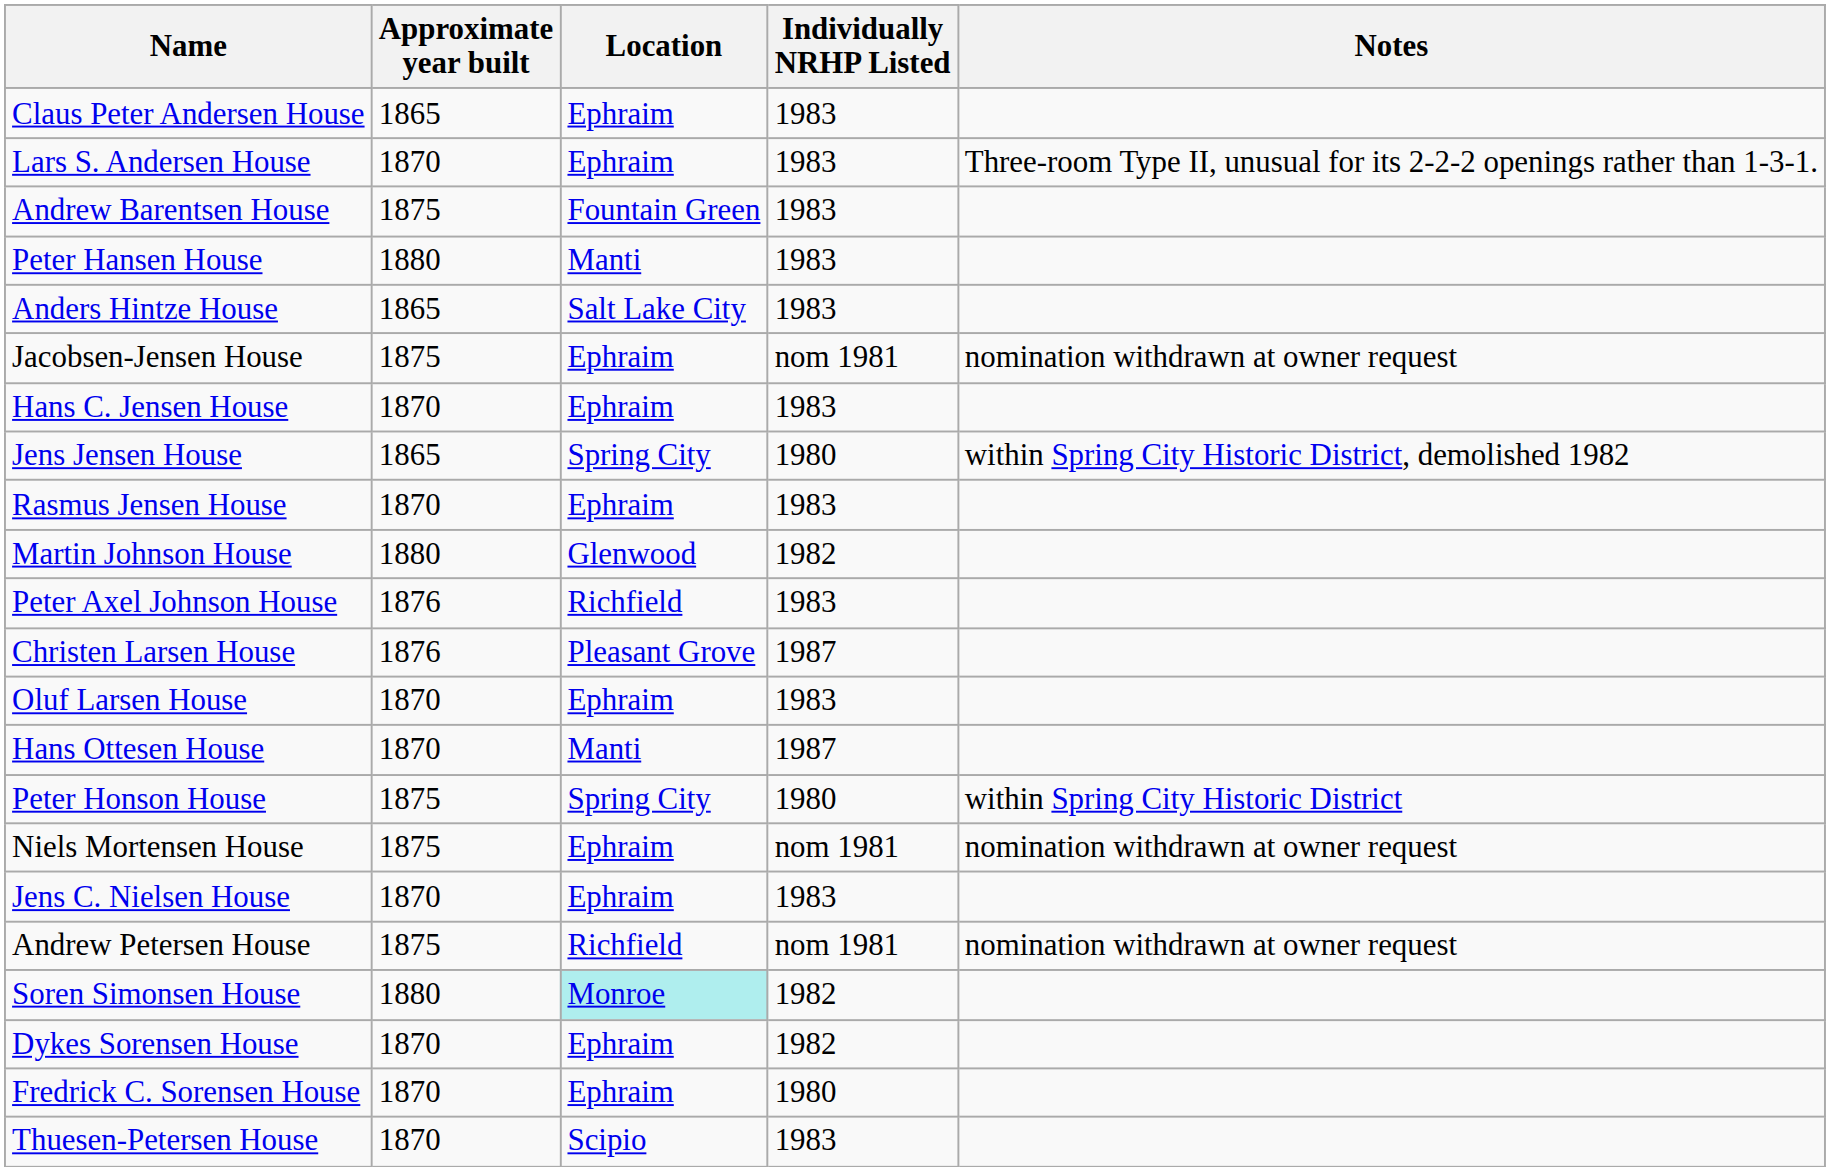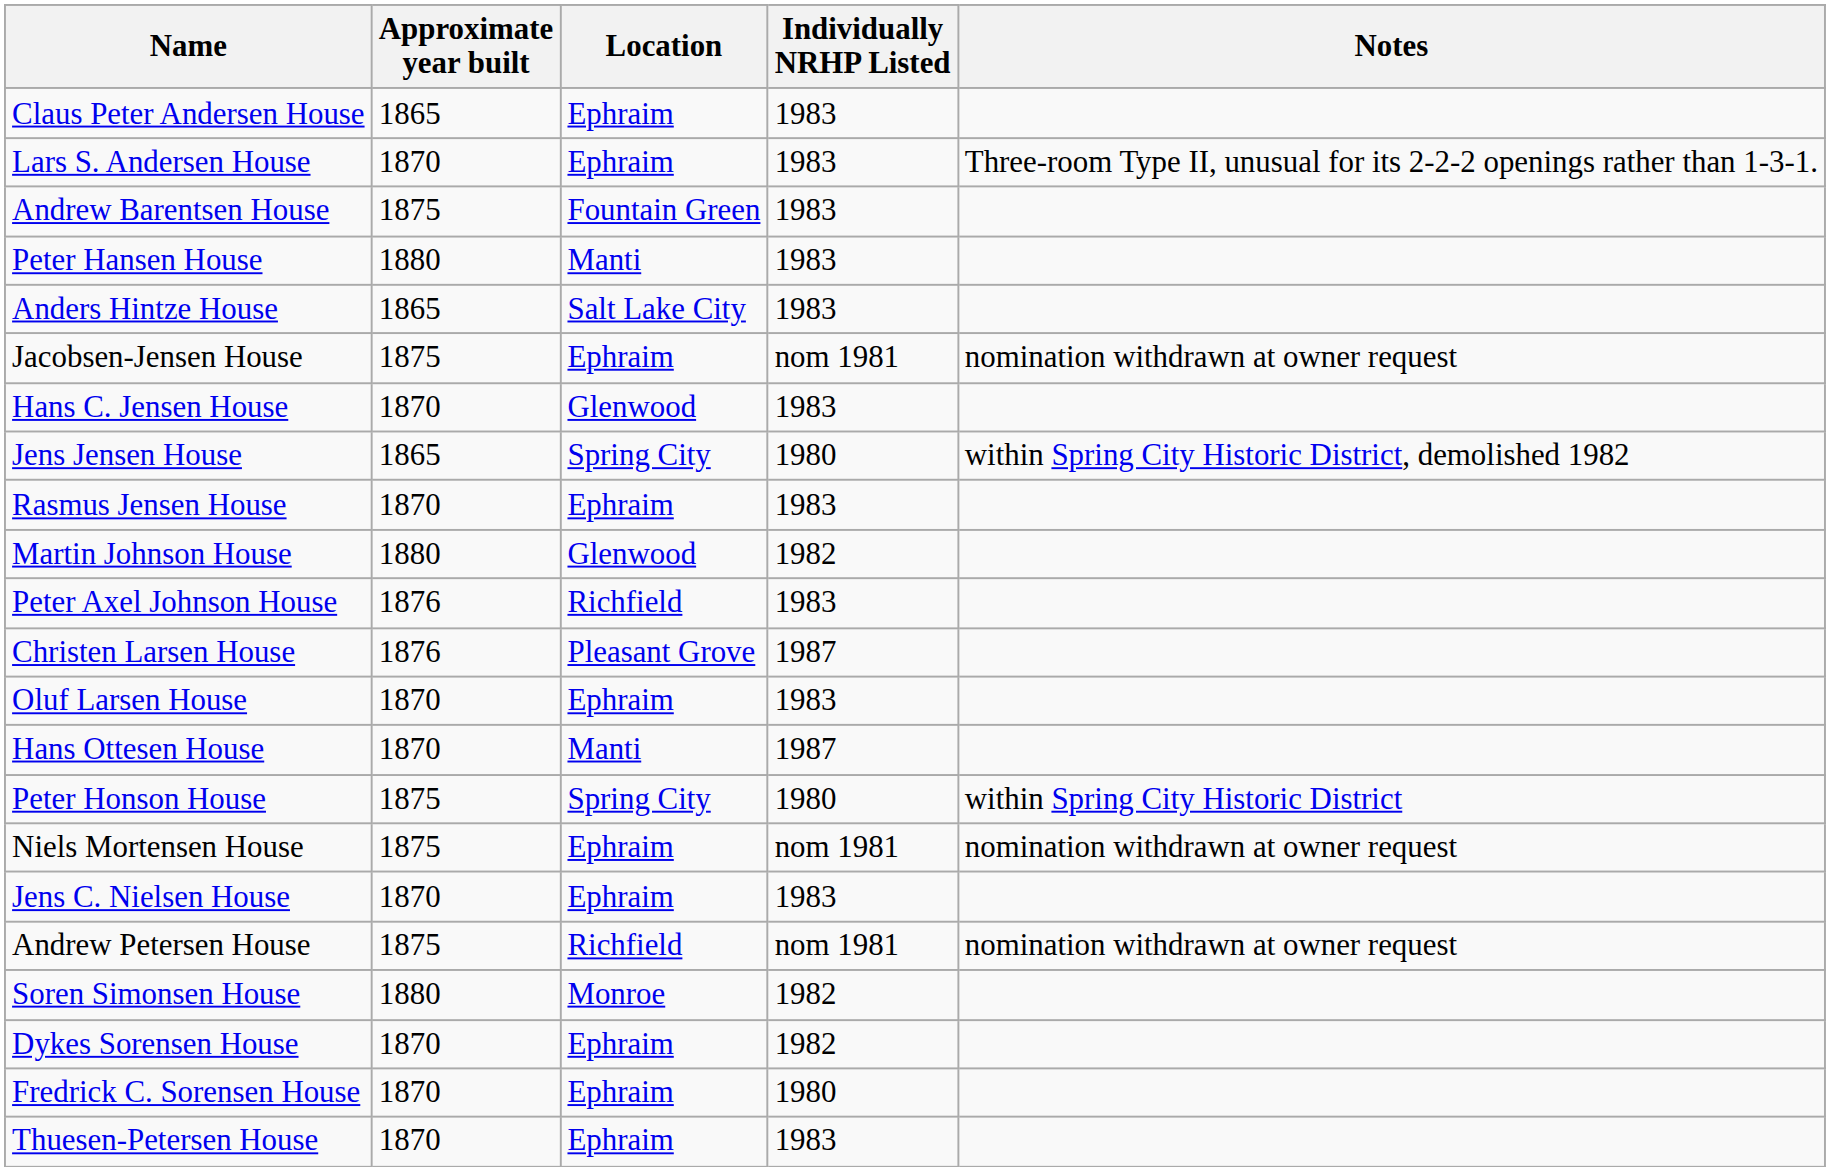Hans C. Jensen House | Location: Ephraim -> Glenwood
Soren Simonsen House | Location: paleturquoise background -> no background
Thuesen-Petersen House | Location: Scipio -> Ephraim
